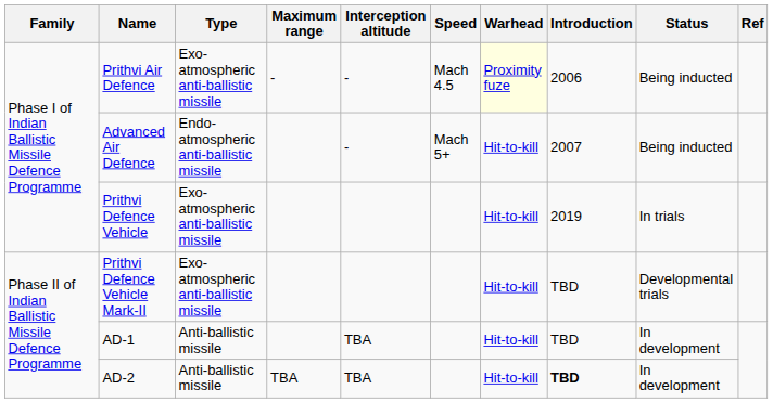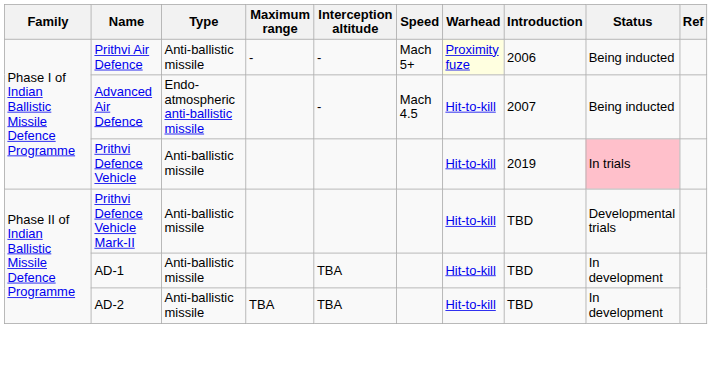Prithvi Air Defence | Type: Exo-atmospheric anti-ballistic missile -> Anti-ballistic missile
Prithvi Air Defence | Speed: Mach 4.5 -> Mach 5+
Advanced Air Defence | Speed: Mach 5+ -> Mach 4.5
Prithvi Defence Vehicle | Type: Exo-atmospheric anti-ballistic missile -> Anti-ballistic missile
Prithvi Defence Vehicle | Status: no background -> pink background
Prithvi Defence Vehicle Mark-II | Type: Exo-atmospheric anti-ballistic missile -> Anti-ballistic missile
AD-2 | Introduction: bold -> normal
